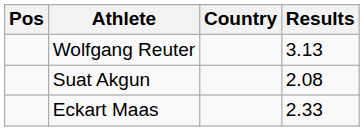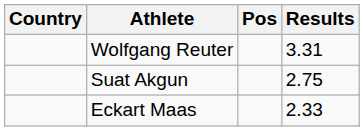columns swapped: Pos <-> Country
Wolfgang Reuter | Results: 3.13 -> 3.31
Suat Akgun | Results: 2.08 -> 2.75
